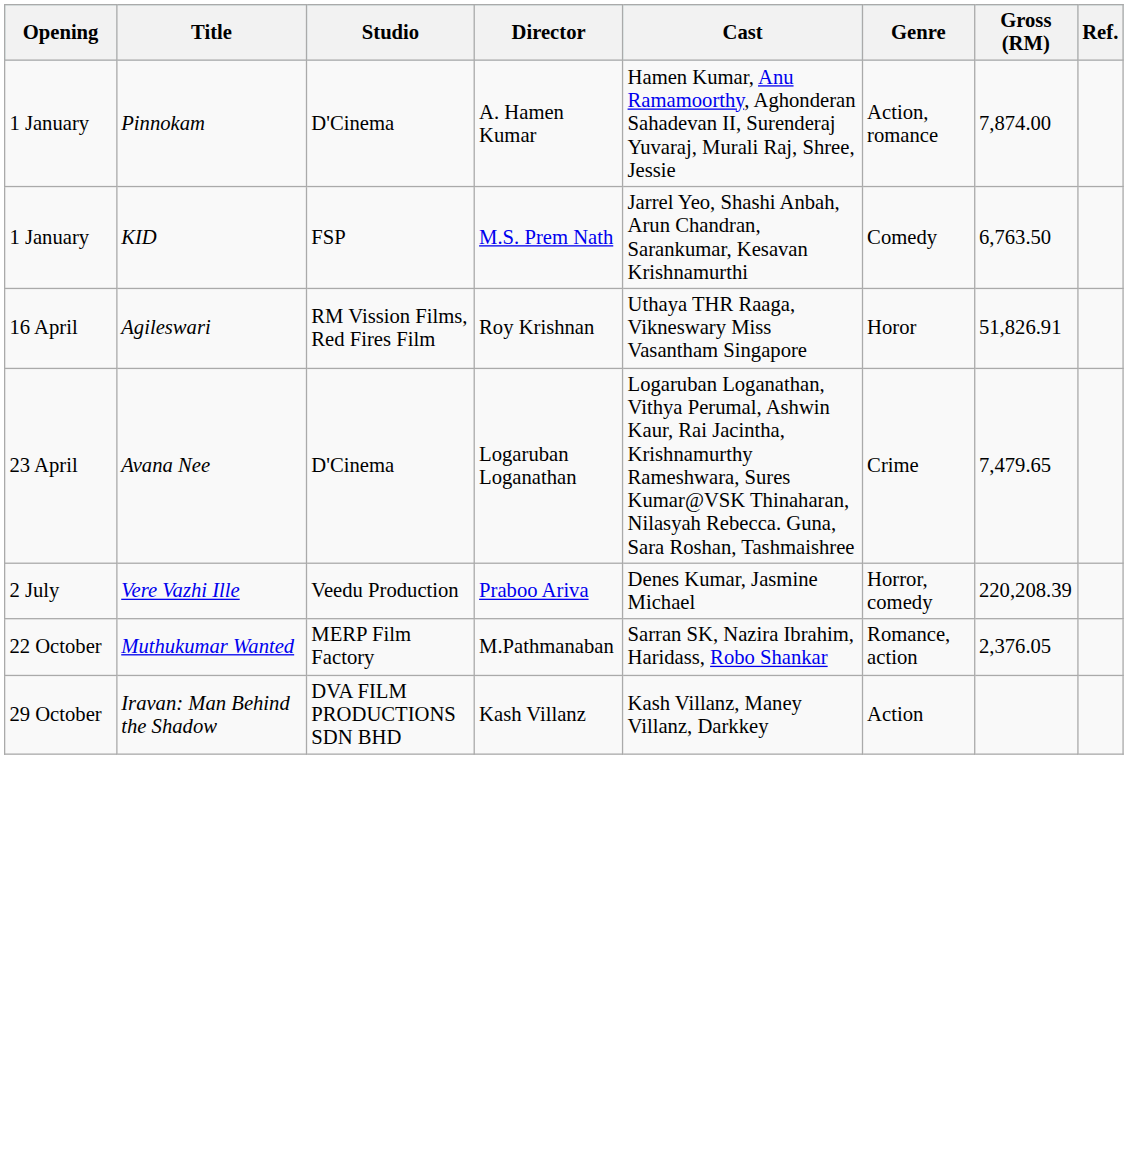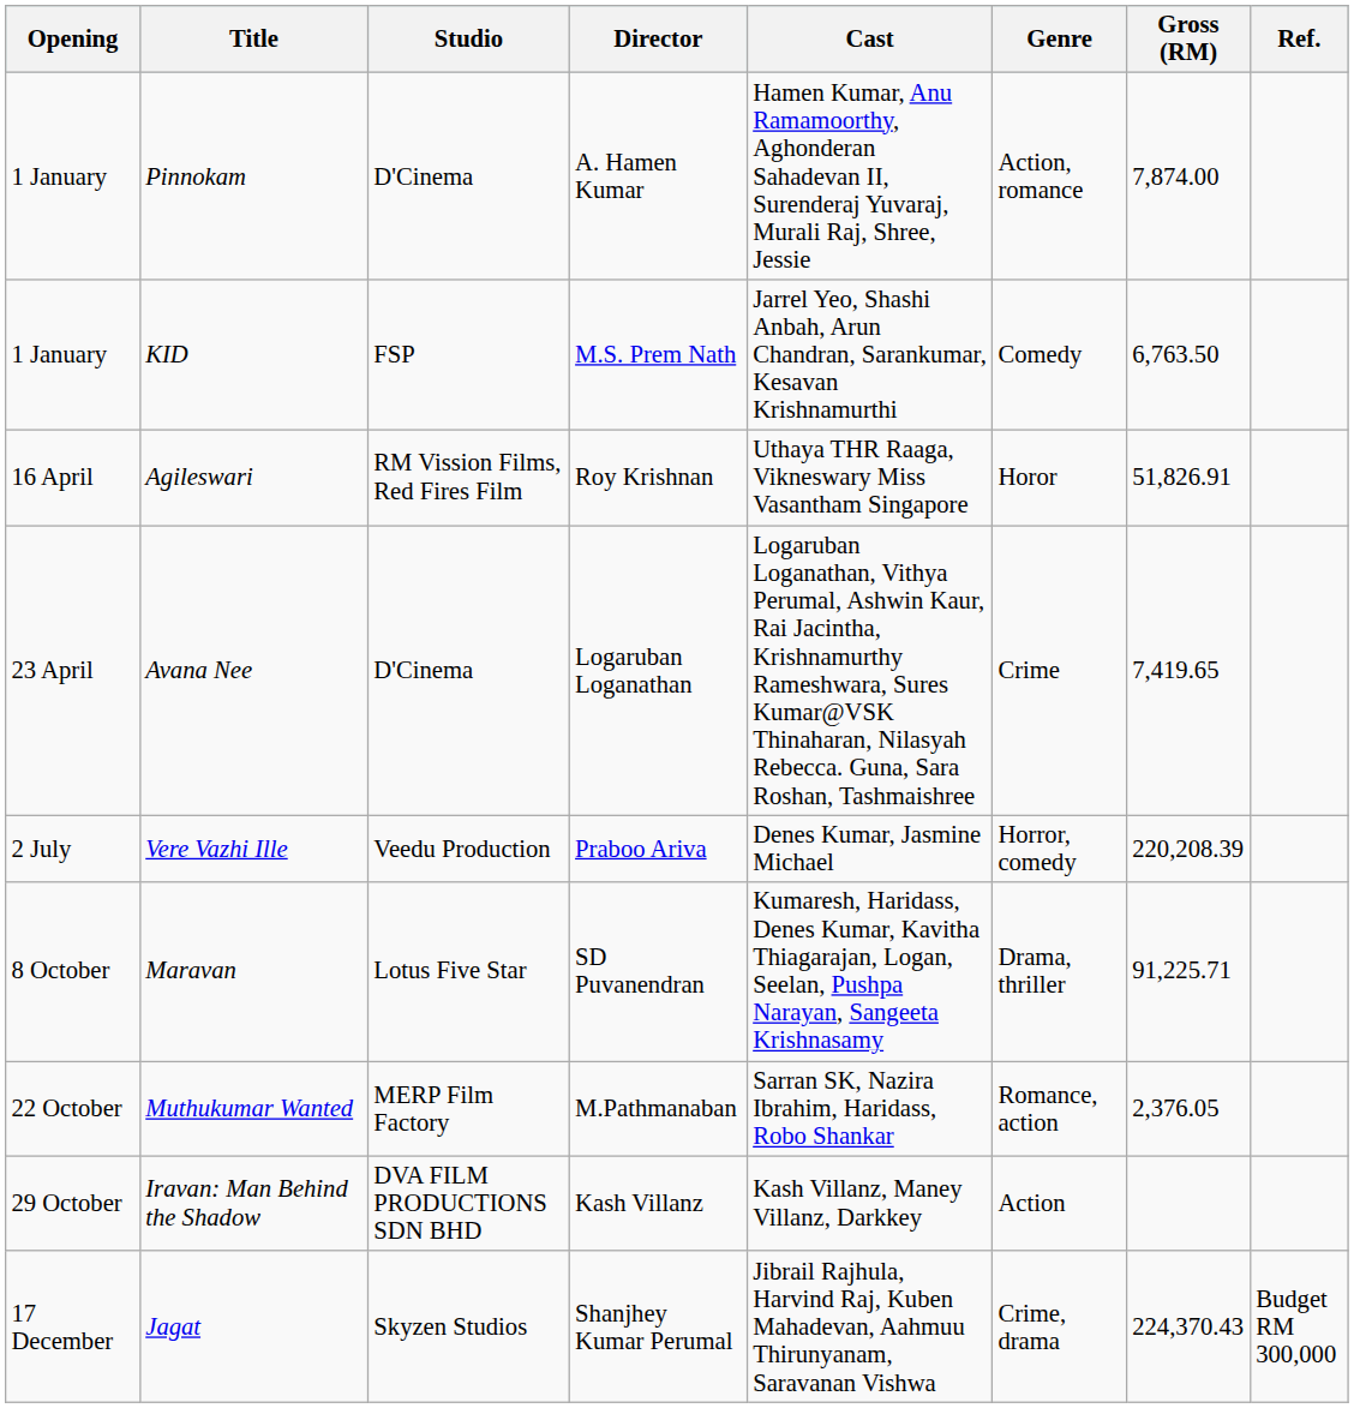Avana Nee | Gross (RM): 7,479.65 -> 7,419.65
+ row: 8 October | Maravan | Lotus Five Star | SD Puvanendran | Kumaresh, Haridass, Denes Kumar, Kavitha Thiagarajan, Logan, Seelan, Pushpa Narayan, Sangeeta Krishnasamy | Drama, thriller | 91,225.71
+ row: 17 December | Jagat | Skyzen Studios | Shanjhey Kumar Perumal | Jibrail Rajhula, Harvind Raj, Kuben Mahadevan, Aahmuu Thirunyanam, Saravanan Vishwa | Crime, drama | 224,370.43 | Budget RM 300,000
